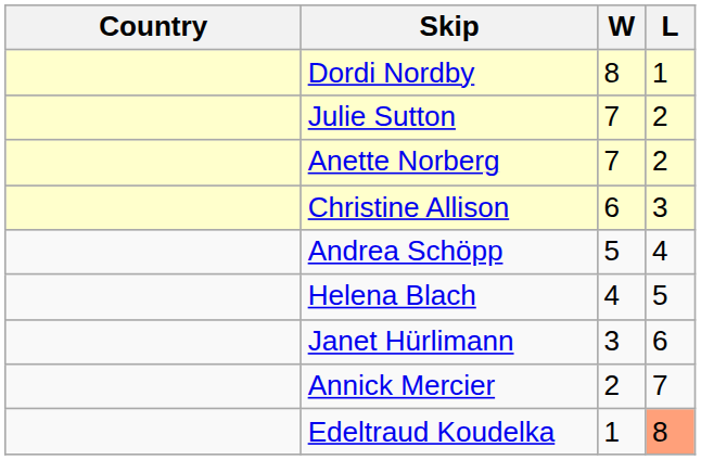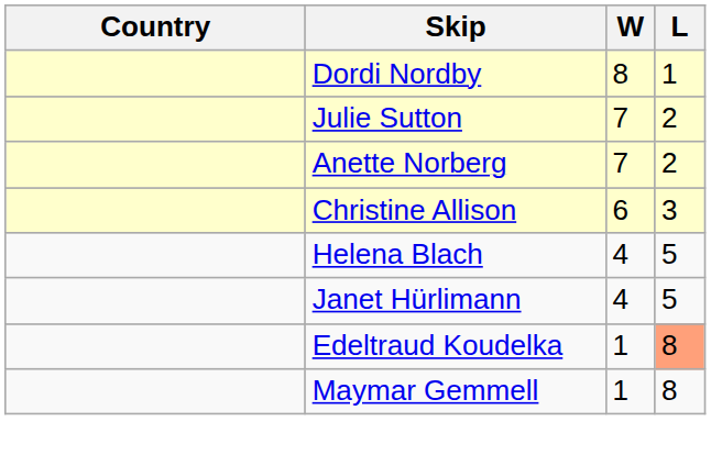- row: Andrea Schöpp | 5 | 4
Janet Hürlimann | W: 3 -> 4
Janet Hürlimann | L: 6 -> 5
- row: Annick Mercier | 2 | 7
+ row: Maymar Gemmell | 1 | 8
